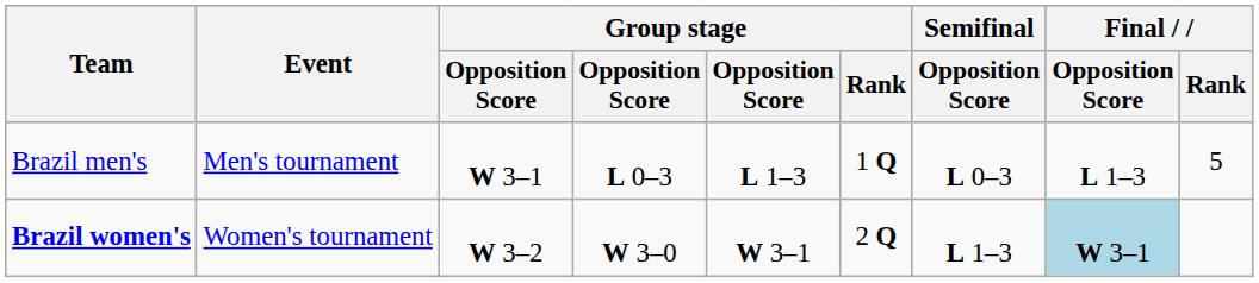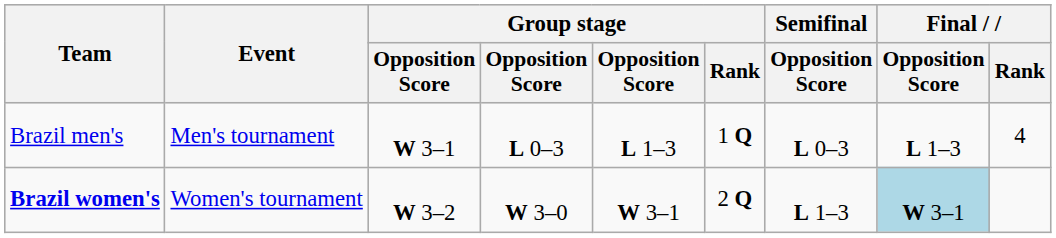Brazil men's | Final / Rank: 5 -> 4
